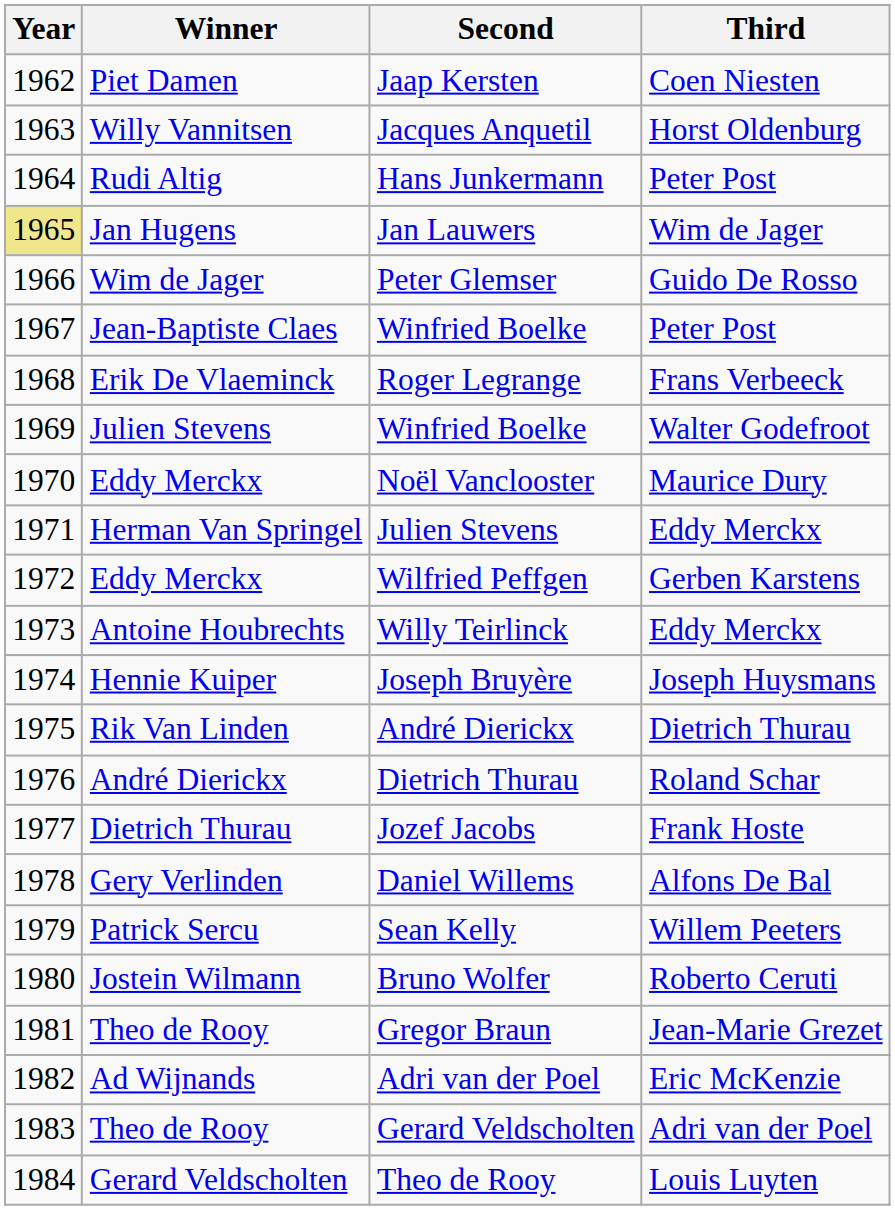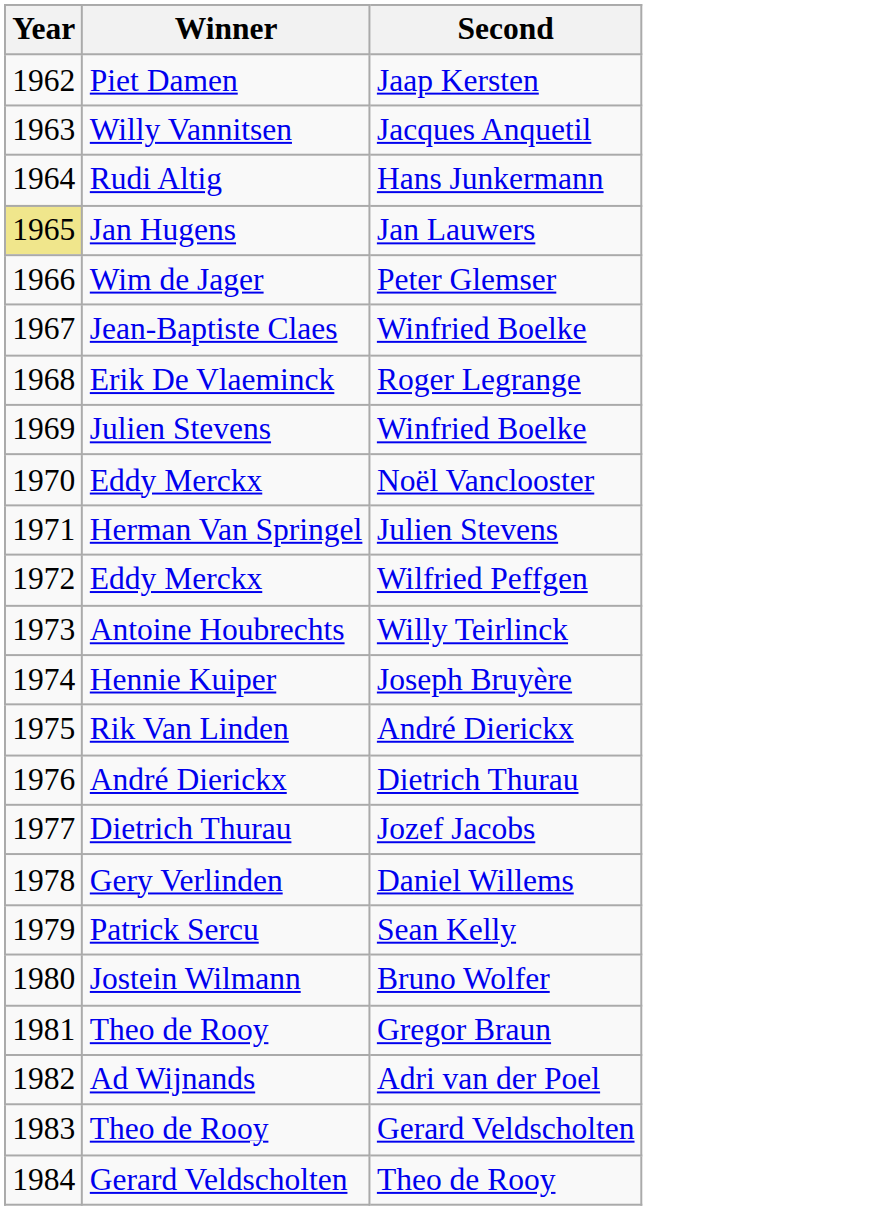- column: Third | Coen Niesten | Horst Oldenburg | Peter Post | Wim de Jager | Guido De Rosso | Peter Post | Frans Verbeeck | Walter Godefroot | Maurice Dury | Eddy Merckx | Gerben Karstens | Eddy Merckx | Joseph Huysmans | Dietrich Thurau | Roland Schar | Frank Hoste | Alfons De Bal | Willem Peeters | Roberto Ceruti | Jean-Marie Grezet | Eric McKenzie | Adri van der Poel | Louis Luyten
